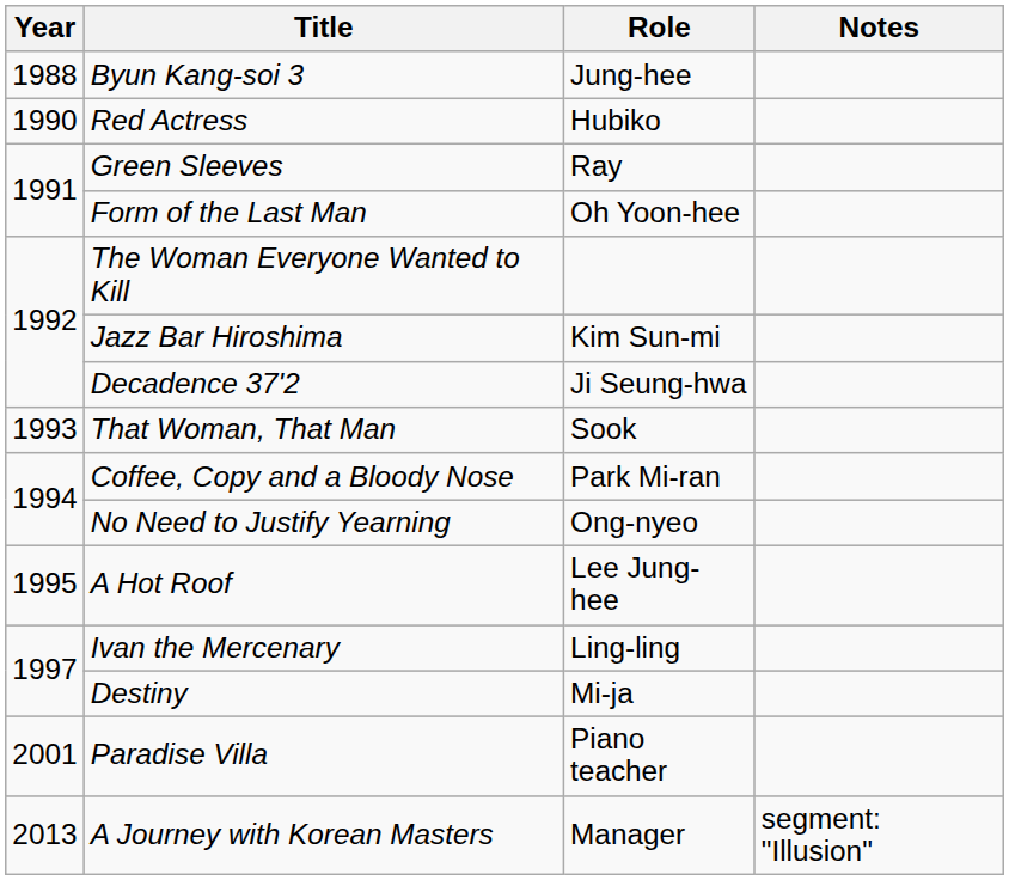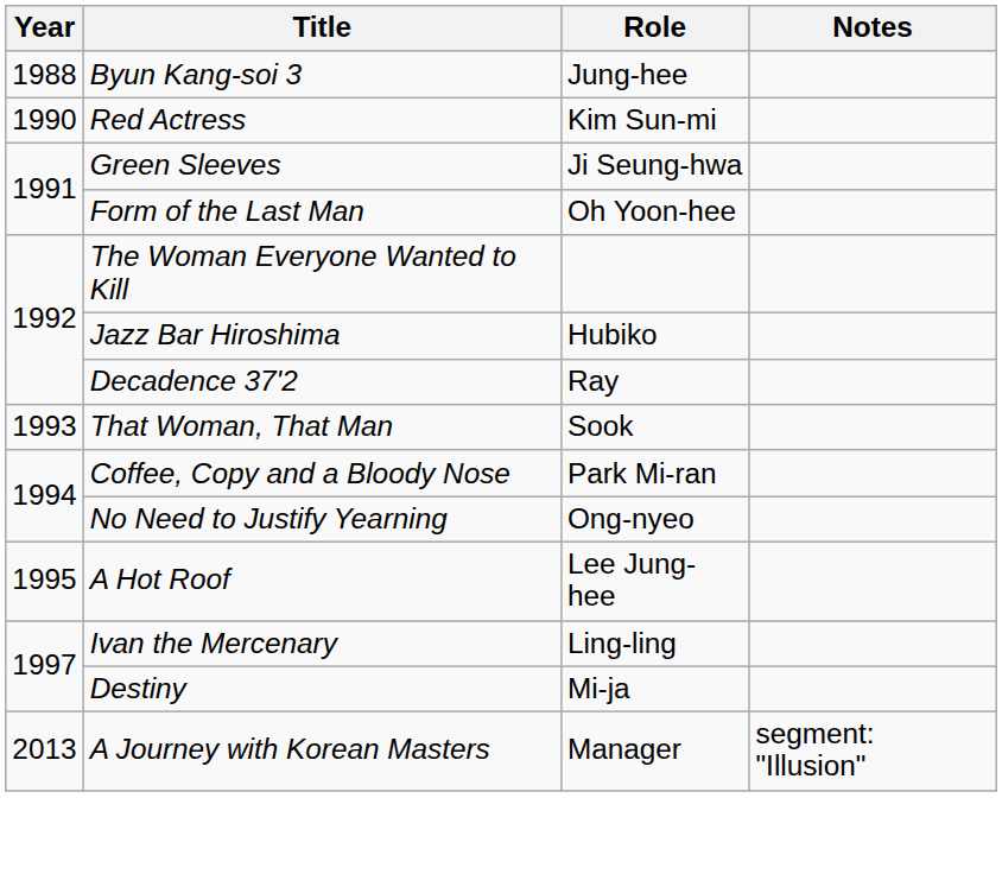Red Actress | Role: Hubiko -> Kim Sun-mi
Green Sleeves | Role: Ray -> Ji Seung-hwa
Jazz Bar Hiroshima | Role: Kim Sun-mi -> Hubiko
Decadence 37'2 | Role: Ji Seung-hwa -> Ray
- row: 2001 | Paradise Villa | Piano teacher
